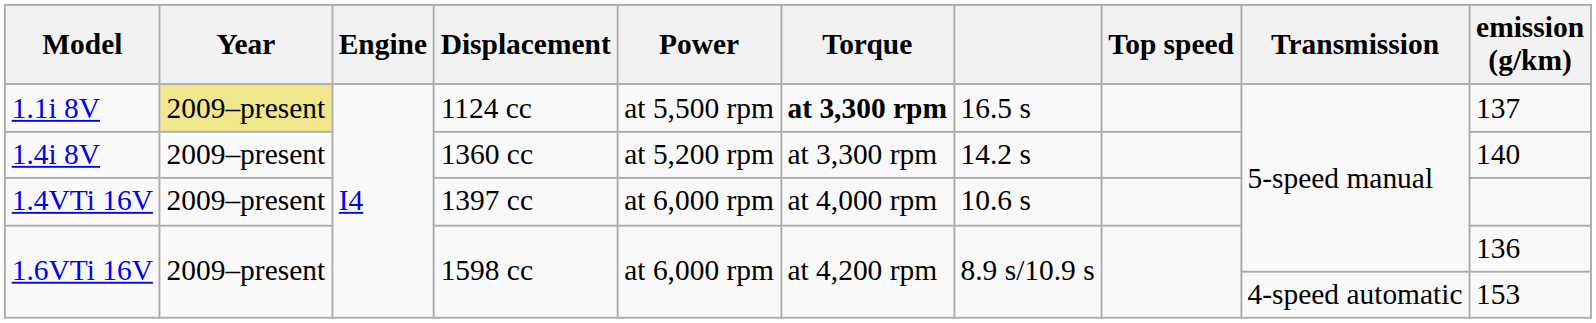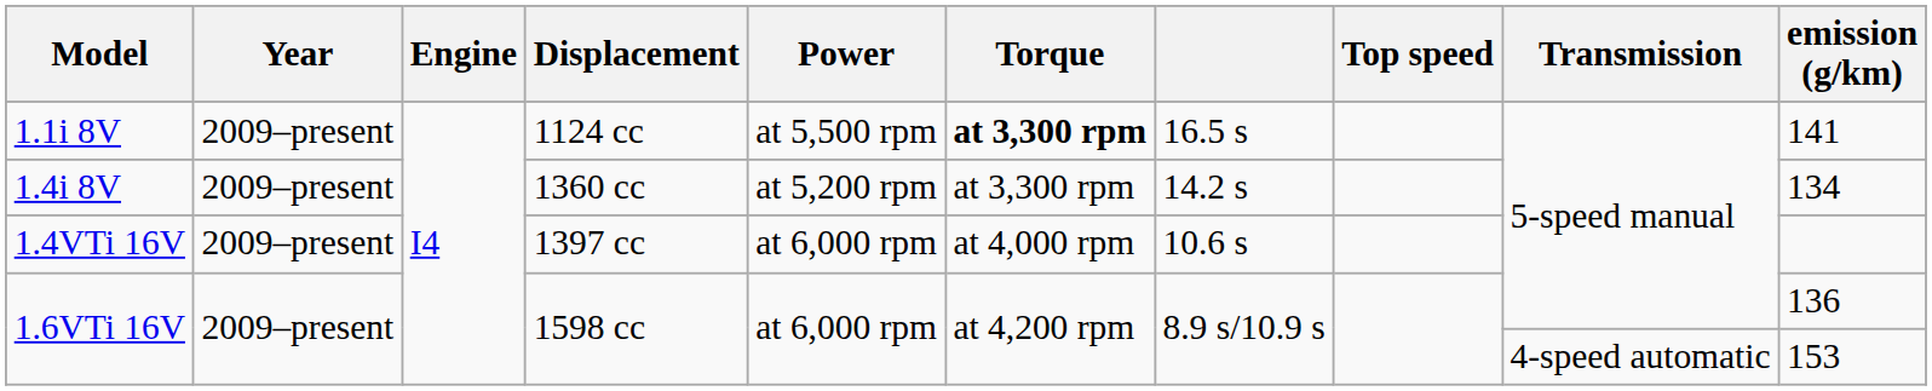1.1i 8V | Year: khaki background -> no background
1.1i 8V | emission (g/km): 137 -> 141
1.4i 8V | emission (g/km): 140 -> 134
